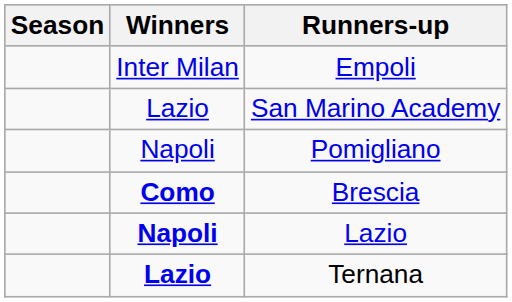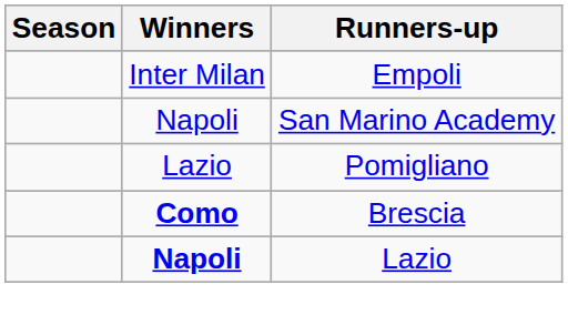San Marino Academy | Winners: Lazio -> Napoli
Pomigliano | Winners: Napoli -> Lazio
- row: Lazio | Ternana
